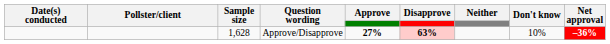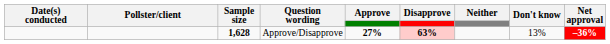Approve/Disapprove | Sample size: normal -> bold
Approve/Disapprove | Don't know: 10% -> 13%
